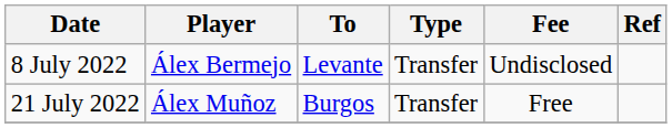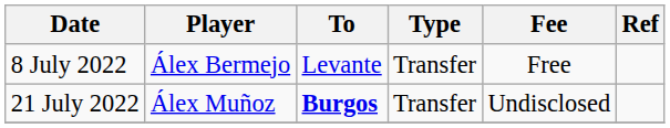8 July 2022 | Fee: Undisclosed -> Free
21 July 2022 | To: normal -> bold
21 July 2022 | Fee: Free -> Undisclosed
